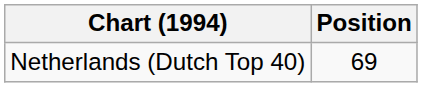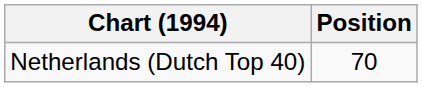Netherlands (Dutch Top 40) | Position: 69 -> 70
